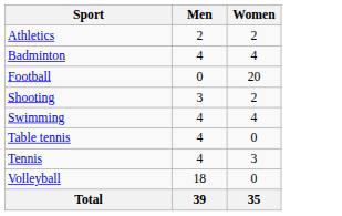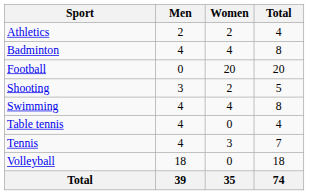+ column: Total | 4 | 8 | 20 | 5 | 8 | 4 | 7 | 18 | 74
